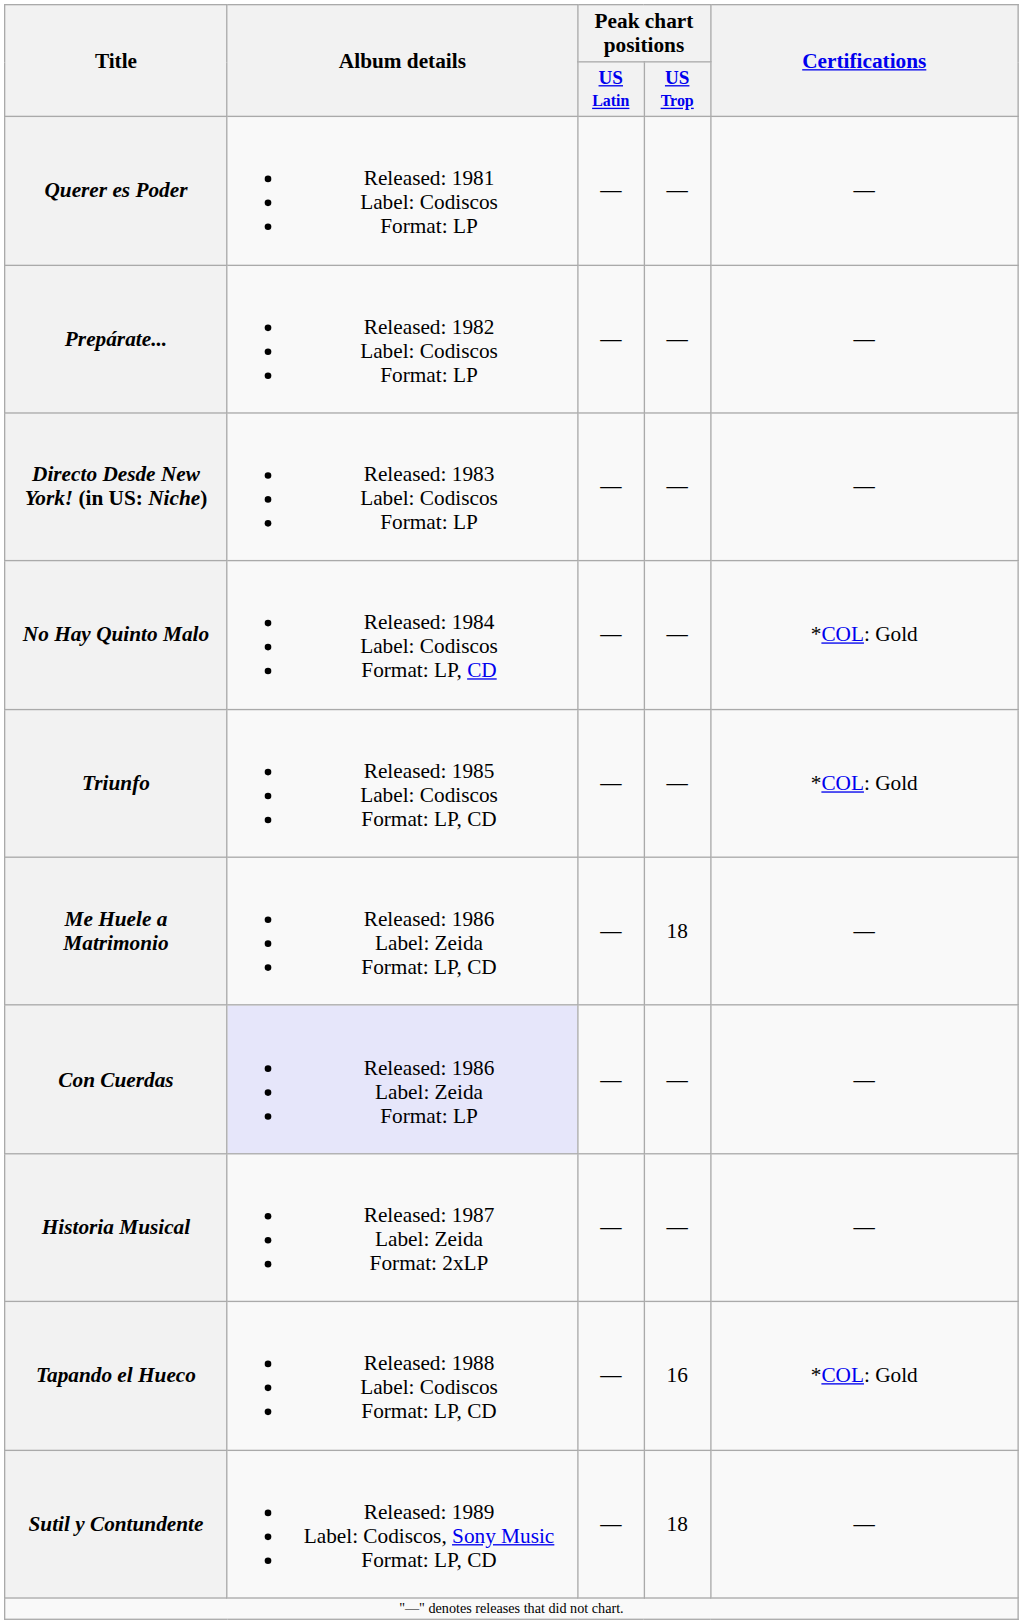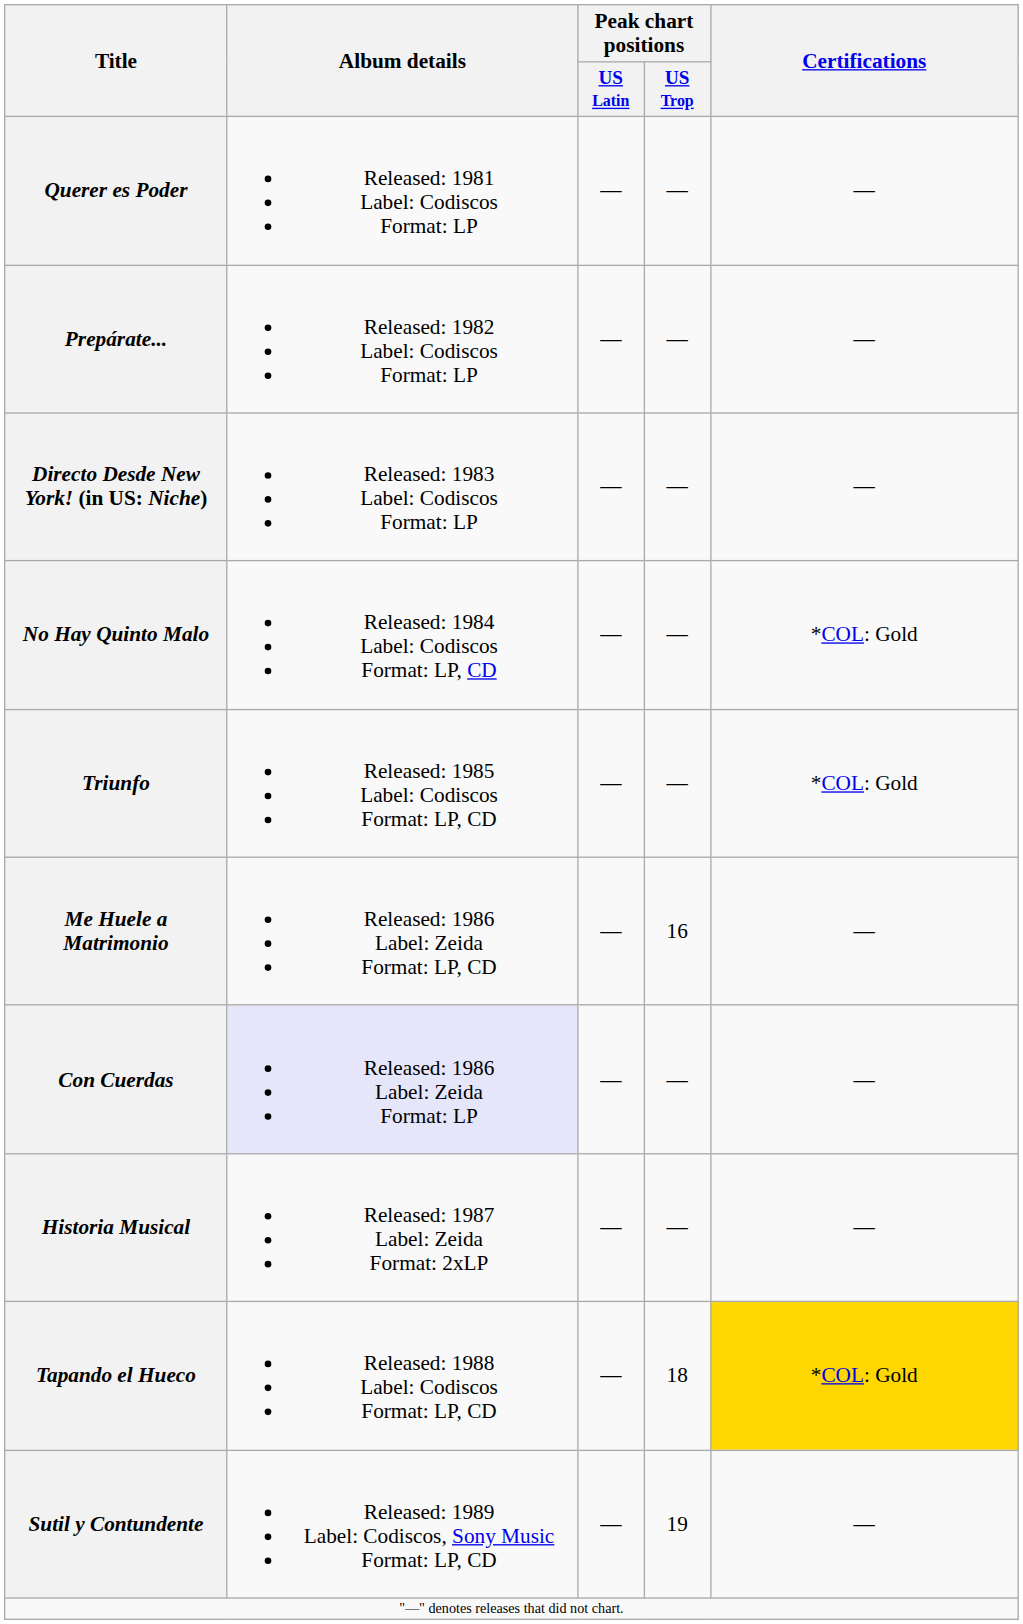Me Huele a Matrimonio | Peak chart positions / US Trop: 18 -> 16
Tapando el Hueco | Peak chart positions / US Trop: 16 -> 18
Tapando el Hueco | Certifications: no background -> gold background
Sutil y Contundente | Peak chart positions / US Trop: 18 -> 19
